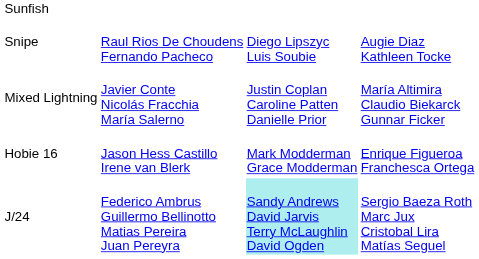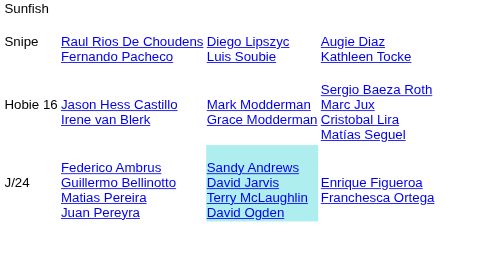- row: Mixed Lightning | Javier Conte Nicolás Fracchia María Salerno | Justin Coplan Caroline Patten Danielle Prior | María Altimira Claudio Biekarck Gunnar Ficker
Hobie 16 | column 4: Enrique Figueroa Franchesca Ortega -> Sergio Baeza Roth Marc Jux Cristobal Lira Matías Seguel
J/24 | column 4: Sergio Baeza Roth Marc Jux Cristobal Lira Matías Seguel -> Enrique Figueroa Franchesca Ortega
